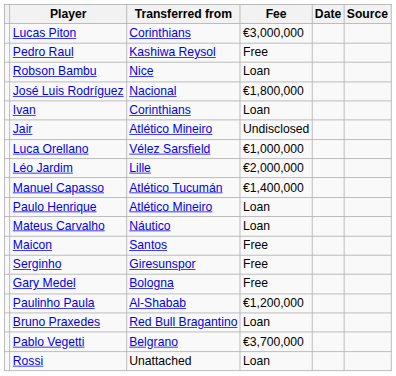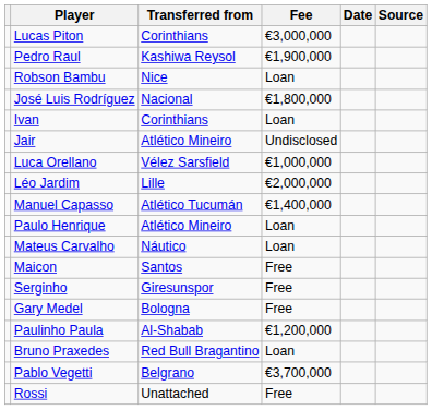Pedro Raul | Fee: Free -> €1,900,000
Rossi | Fee: Loan -> Free
